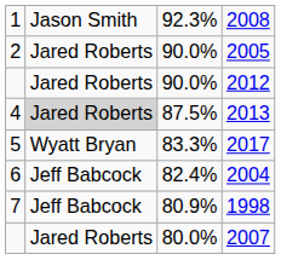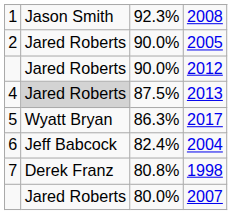2017 | column 3: 83.3% -> 86.3%
1998 | column 2: Jeff Babcock -> Derek Franz
1998 | column 3: 80.9% -> 80.8%
